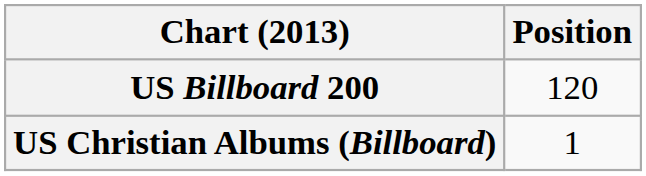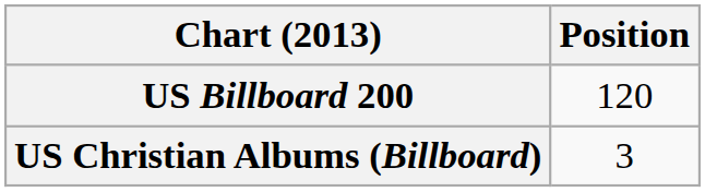US Christian Albums (Billboard) | Position: 1 -> 3
